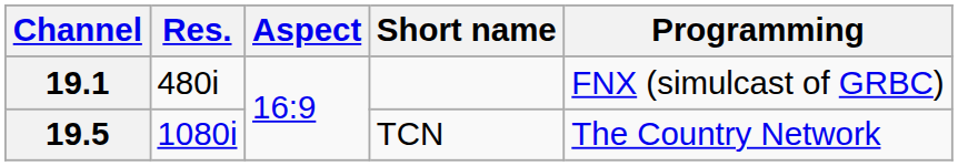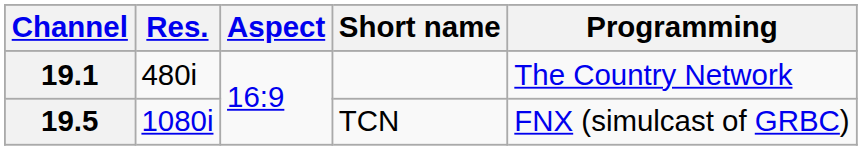19.1 | Programming: FNX (simulcast of GRBC) -> The Country Network
19.5 | Programming: The Country Network -> FNX (simulcast of GRBC)
